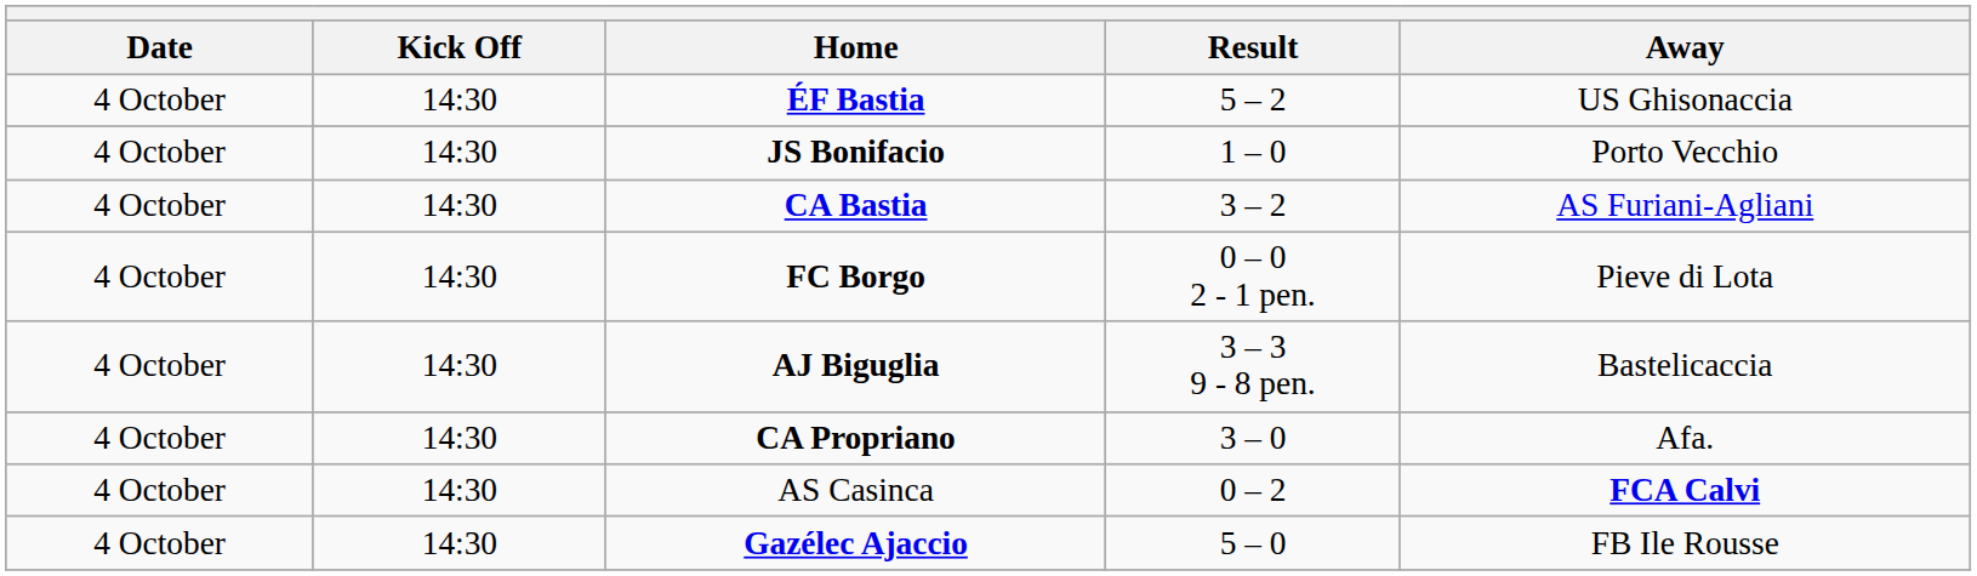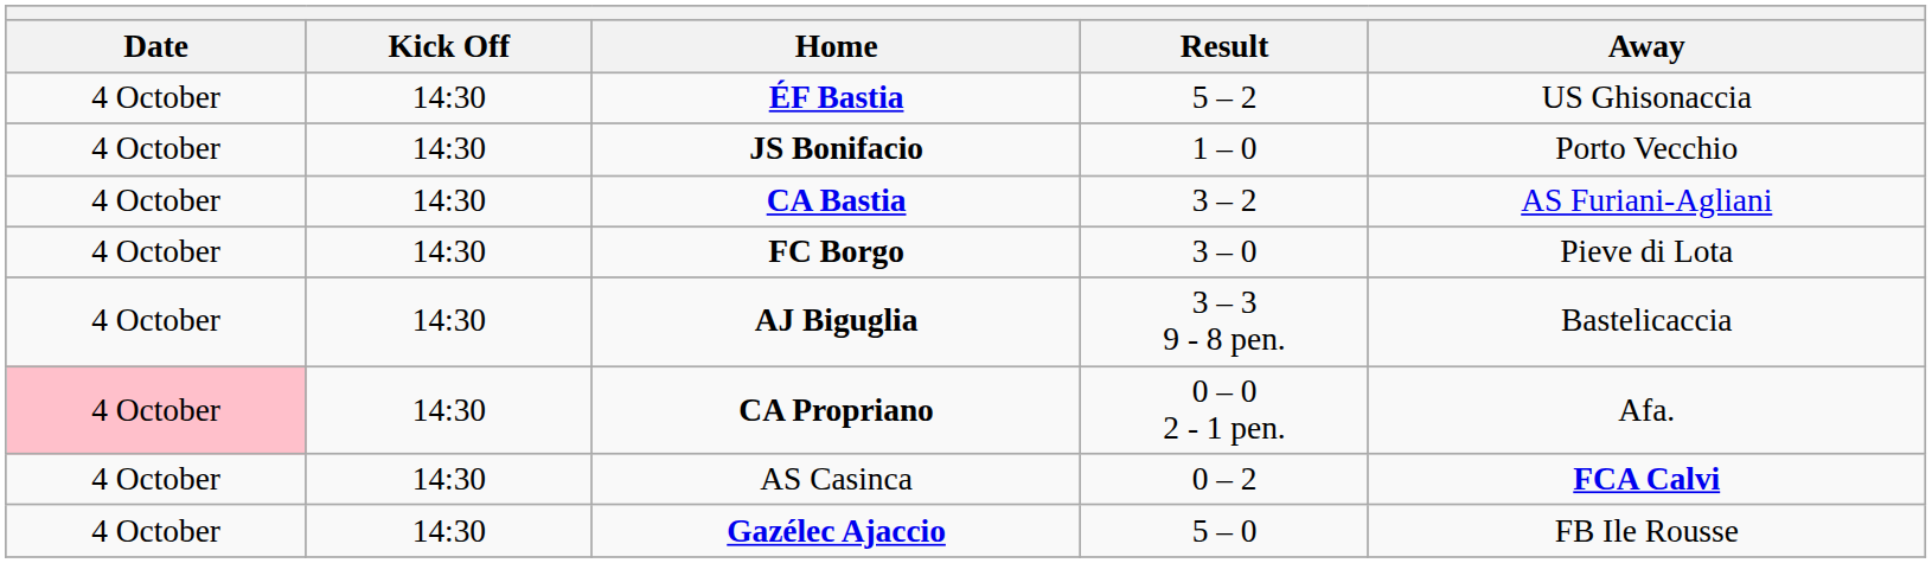FC Borgo | Result: 0 – 0 2 - 1 pen. -> 3 – 0
CA Propriano | Date: no background -> pink background
CA Propriano | Result: 3 – 0 -> 0 – 0 2 - 1 pen.
